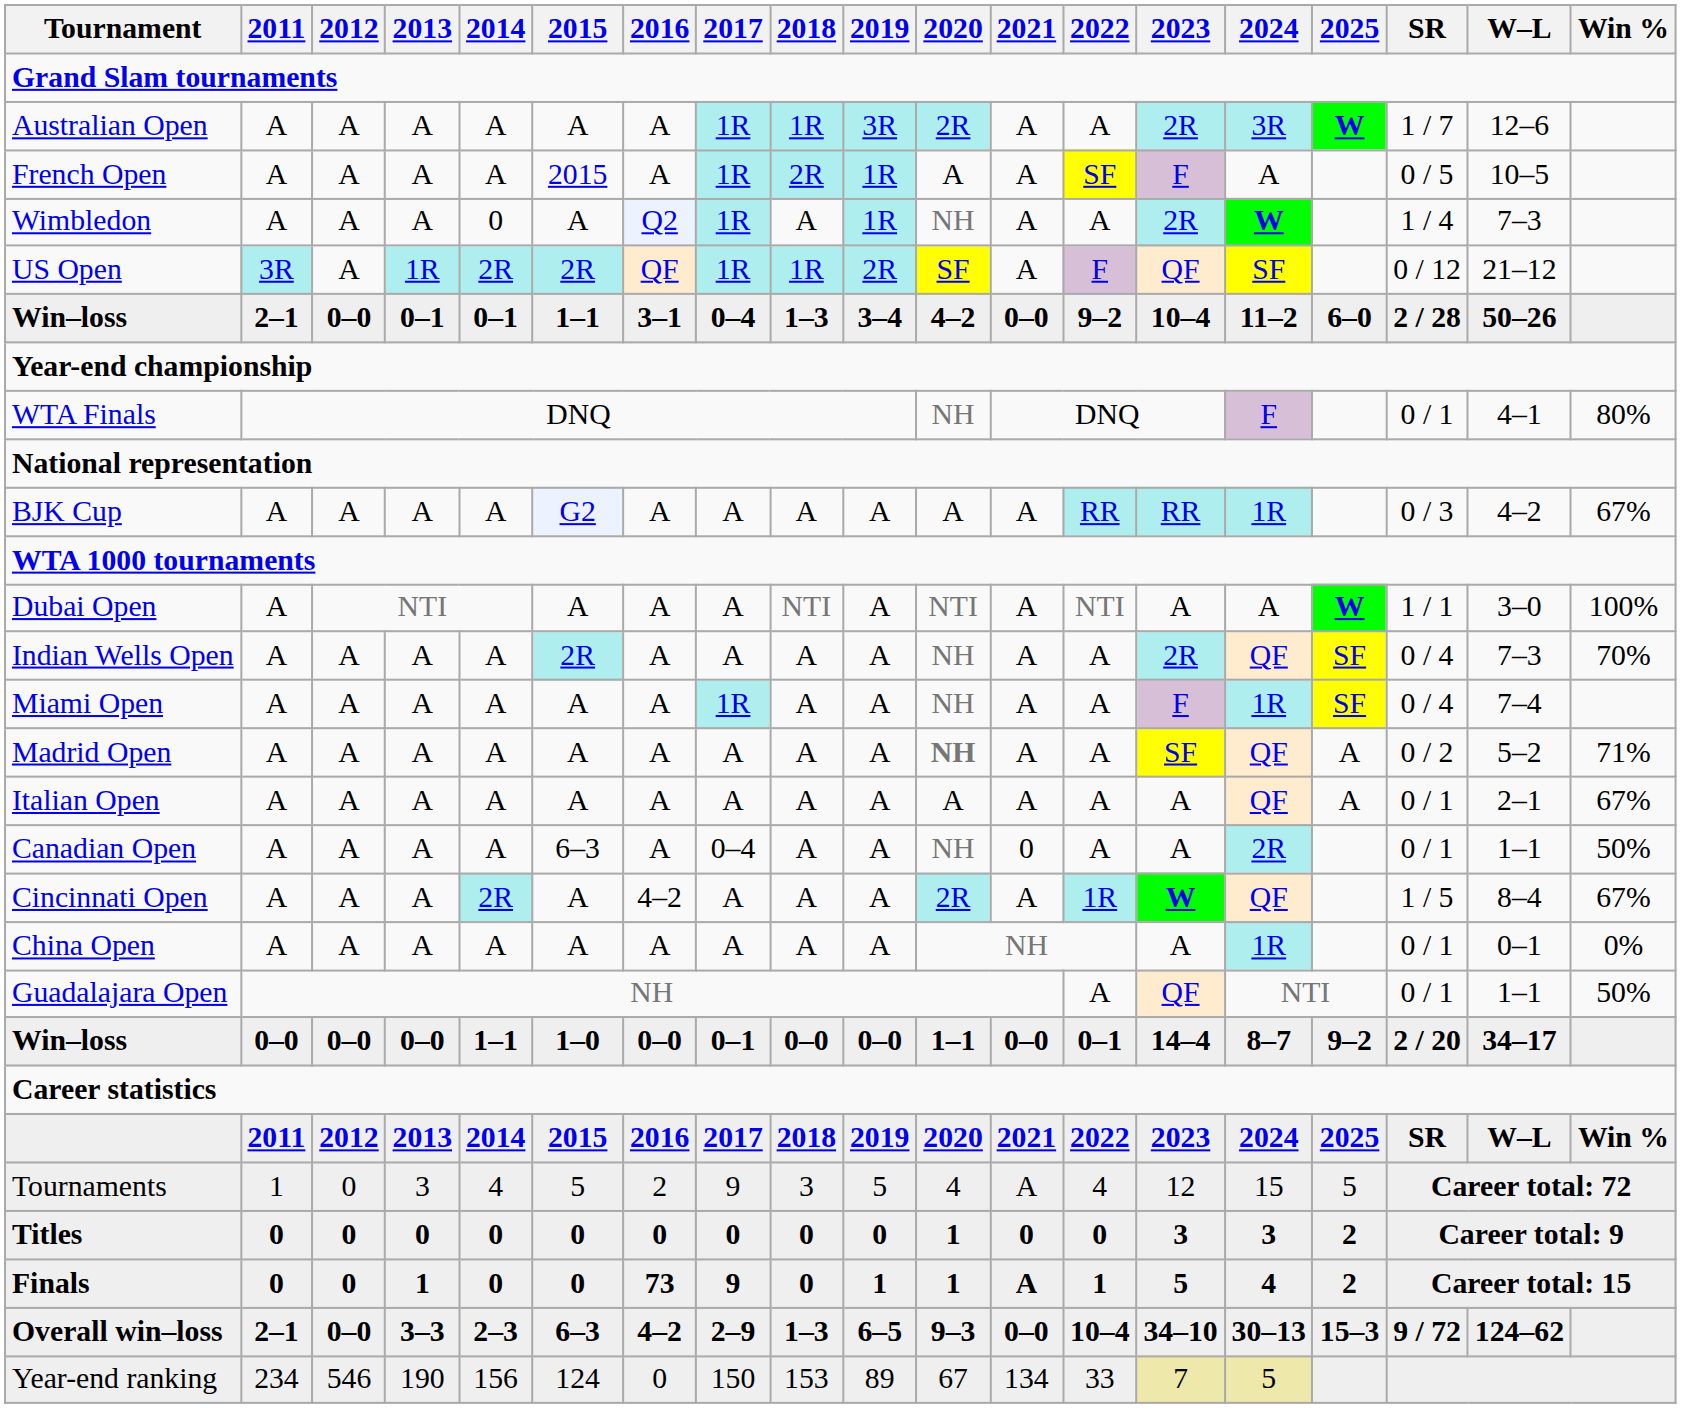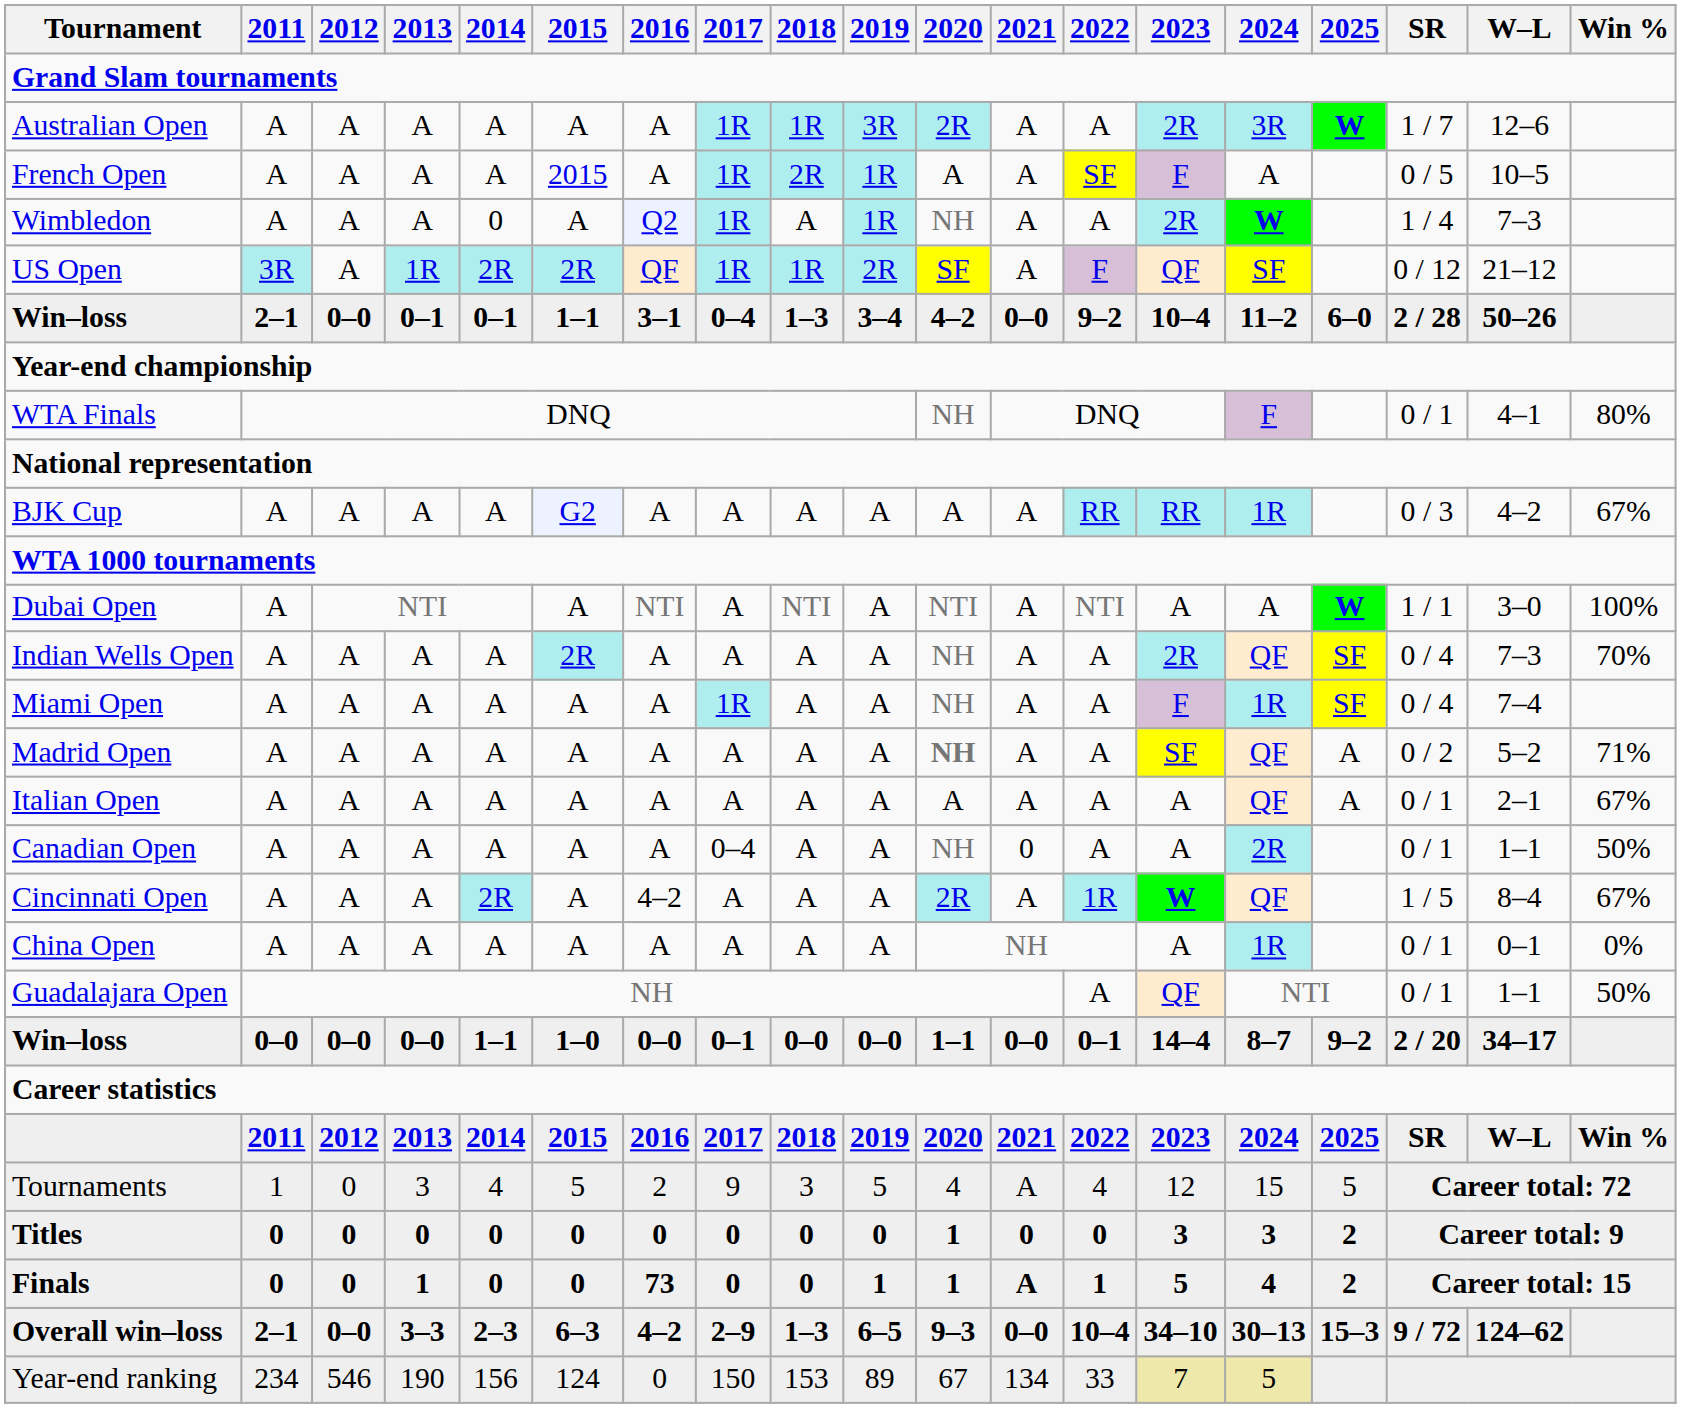Dubai Open | 2016: A -> NTI
Canadian Open | 2015: 6–3 -> A
Finals | 2017: 9 -> 0
